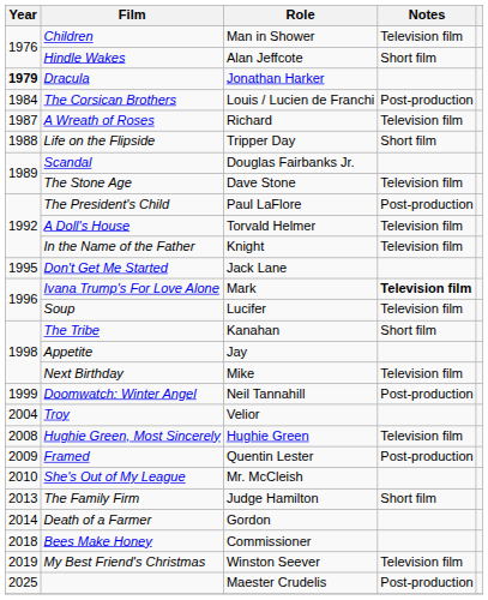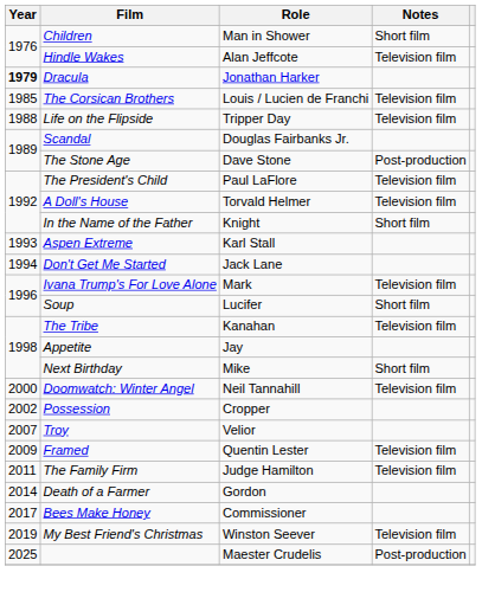Children | Notes: Television film -> Short film
Hindle Wakes | Notes: Short film -> Television film
The Corsican Brothers | Year: 1984 -> 1985
The Corsican Brothers | Notes: Post-production -> Television film
- row: 1987 | A Wreath of Roses | Richard | Television film
Life on the Flipside | Notes: Short film -> Television film
The Stone Age | Notes: Television film -> Post-production
The President's Child | Notes: Post-production -> Television film
In the Name of the Father | Notes: Television film -> Short film
+ row: 1993 | Aspen Extreme | Karl Stall
Don't Get Me Started | Year: 1995 -> 1994
Ivana Trump's For Love Alone | Notes: bold -> normal
Soup | Notes: Television film -> Short film
The Tribe | Notes: Short film -> Television film
Next Birthday | Notes: Television film -> Short film
Doomwatch: Winter Angel | Year: 1999 -> 2000
Doomwatch: Winter Angel | Notes: Post-production -> Television film
+ row: 2002 | Possession | Cropper
Troy | Year: 2004 -> 2007
- row: 2008 | Hughie Green, Most Sincerely | Hughie Green | Television film
Framed | Notes: Post-production -> Television film
- row: 2010 | She's Out of My League | Mr. McCleish
The Family Firm | Year: 2013 -> 2011
The Family Firm | Notes: Short film -> Television film
Bees Make Honey | Year: 2018 -> 2017
